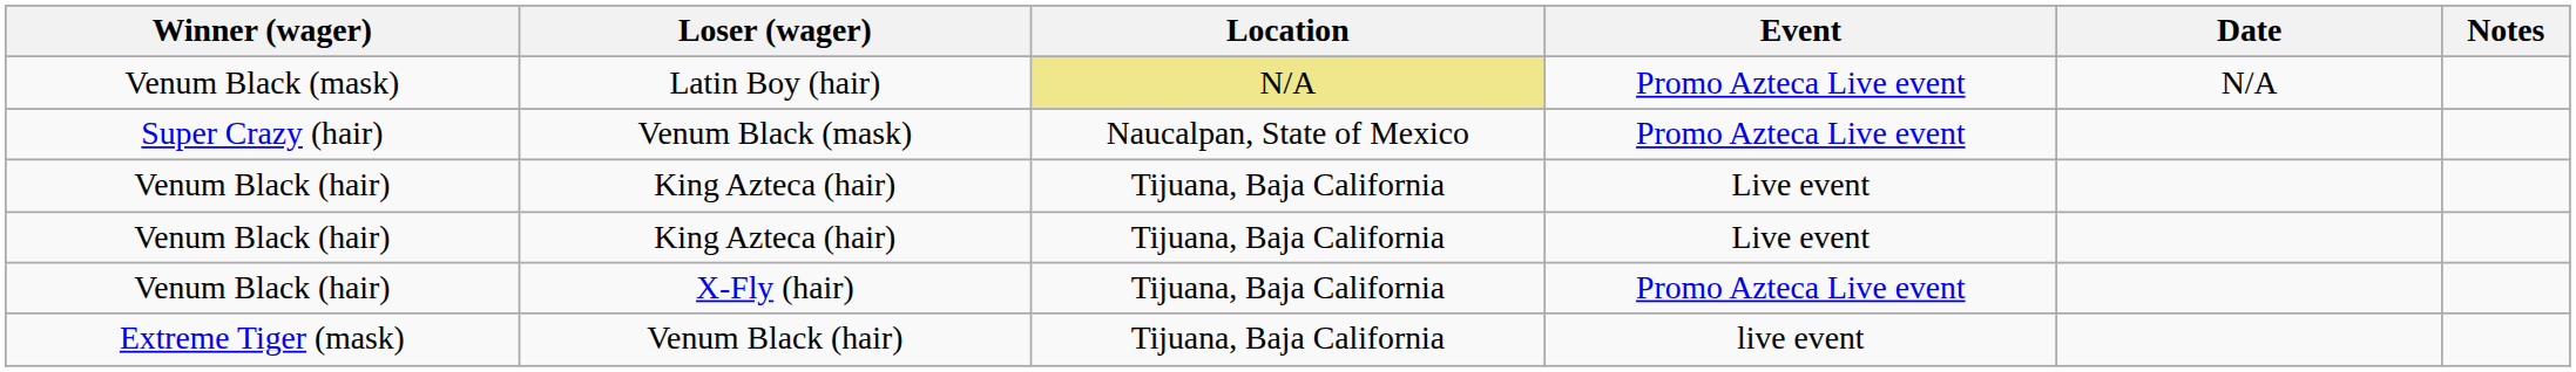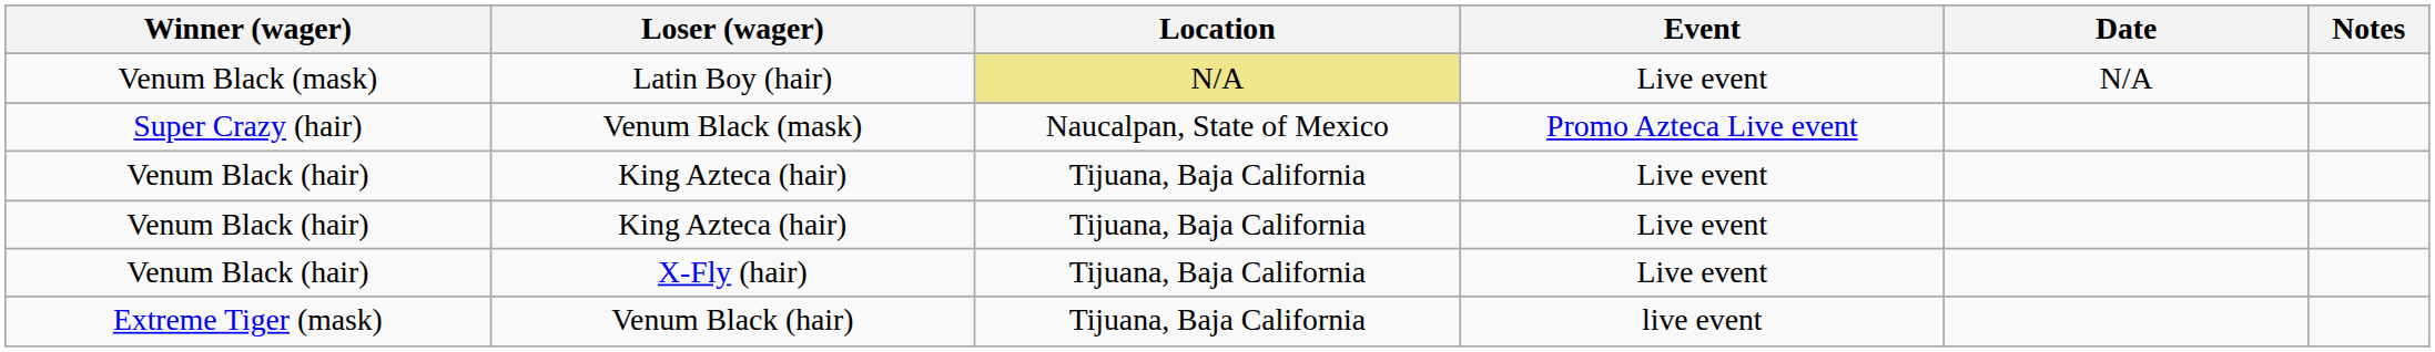Latin Boy (hair) | Event: Promo Azteca Live event -> Live event
X-Fly (hair) | Event: Promo Azteca Live event -> Live event
